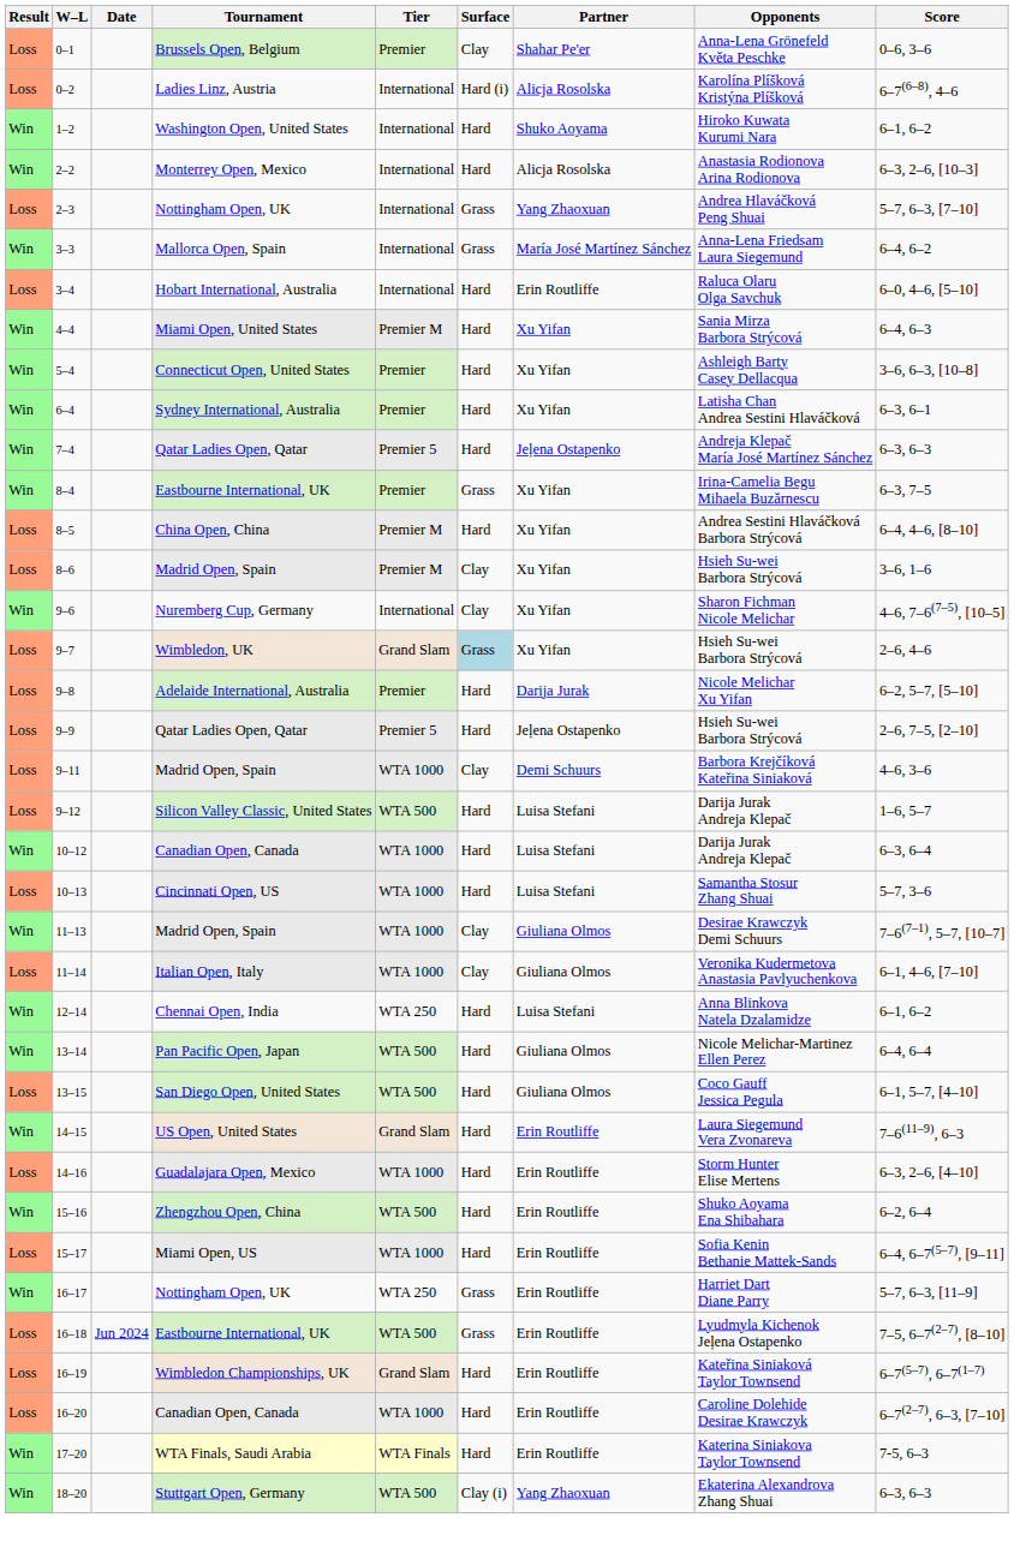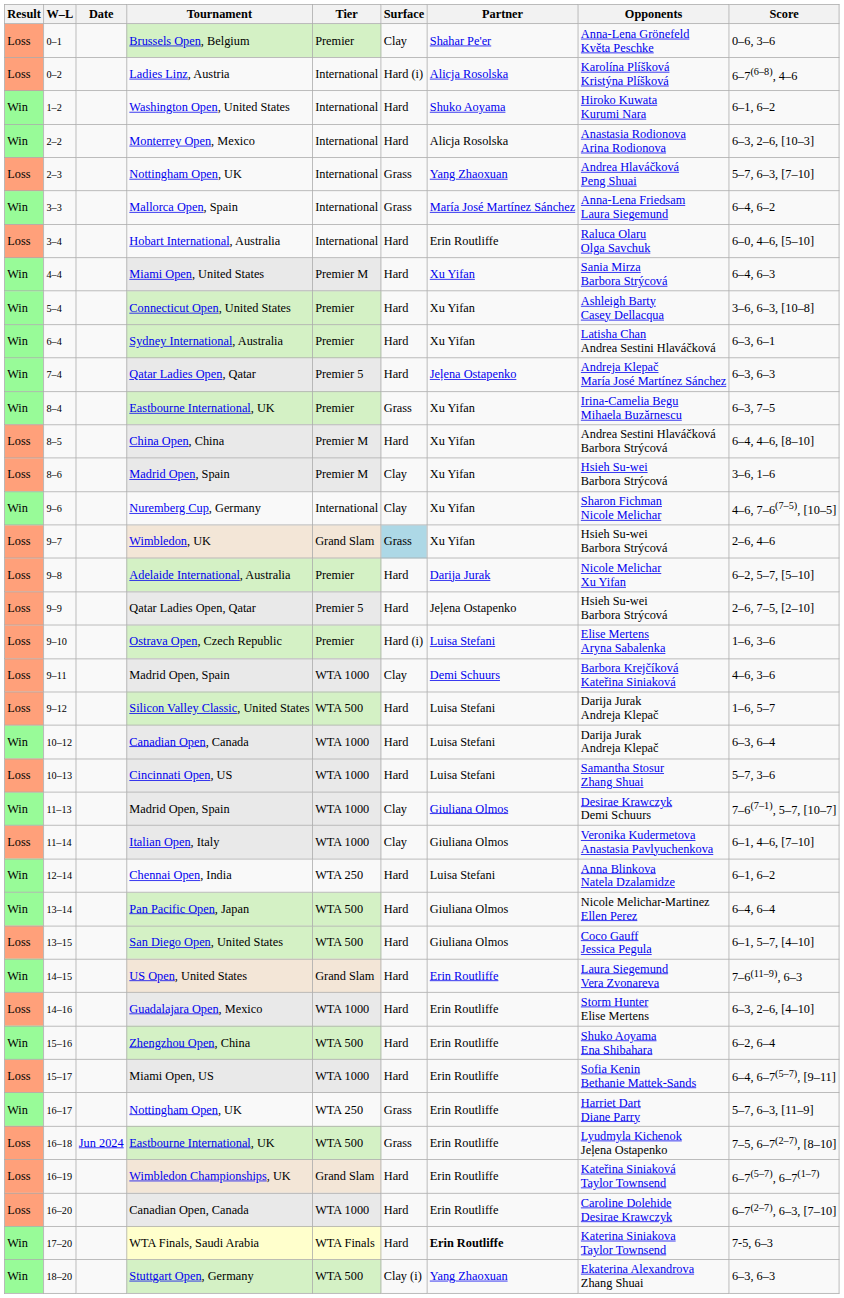+ row: Loss | 9–10 | Ostrava Open, Czech Republic | Premier | Hard (i) | Luisa Stefani | Elise Mertens Aryna Sabalenka | 1–6, 3–6
17–20 | Partner: normal -> bold
